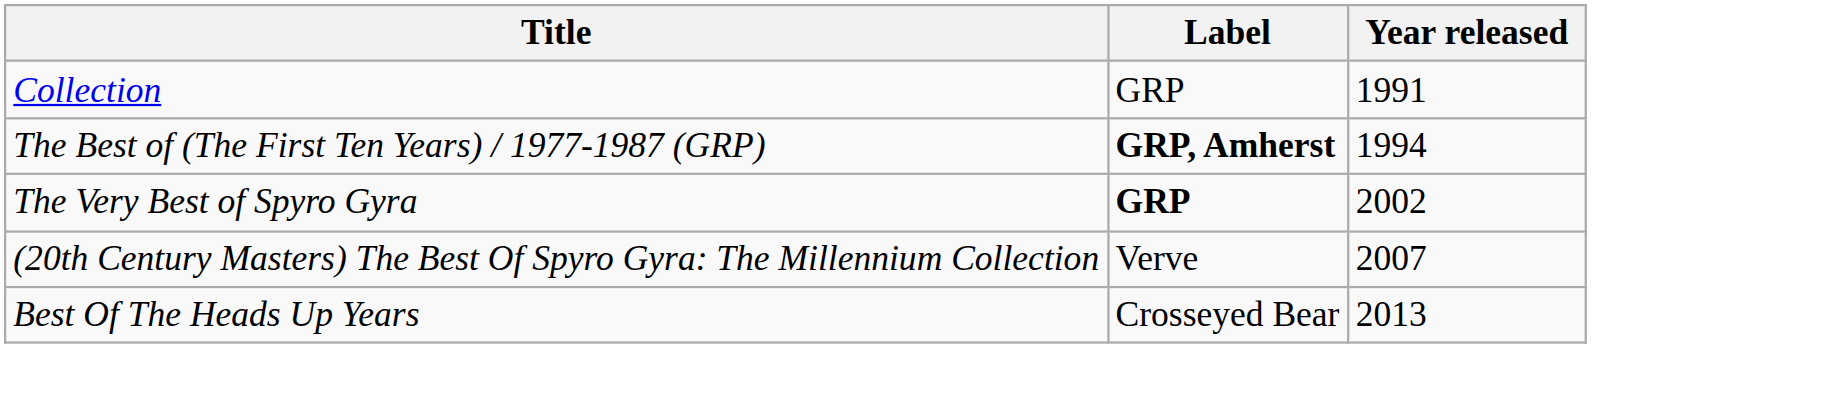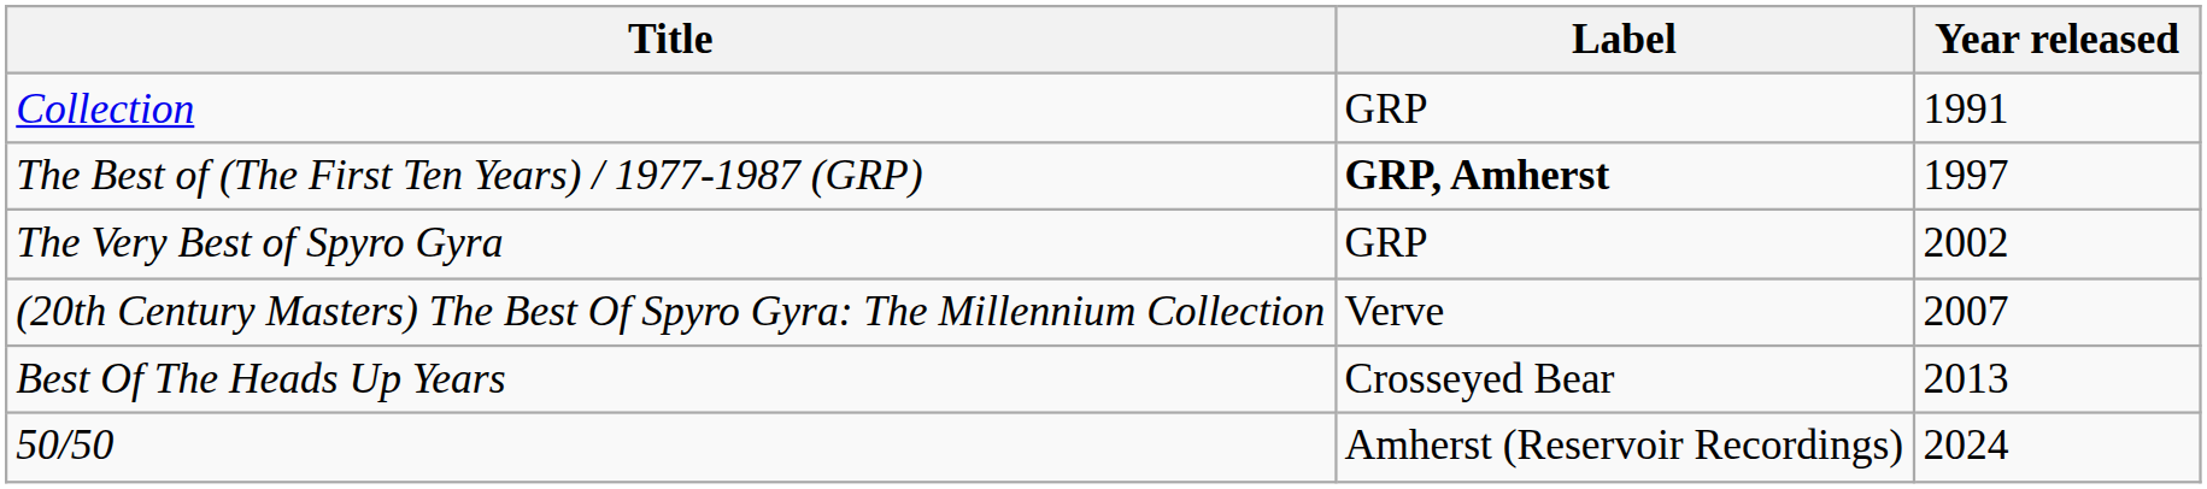The Best of (The First Ten Years) / 1977-1987 (GRP) | Year released: 1994 -> 1997
The Very Best of Spyro Gyra | Label: bold -> normal
+ row: 50/50 | Amherst (Reservoir Recordings) | 2024
